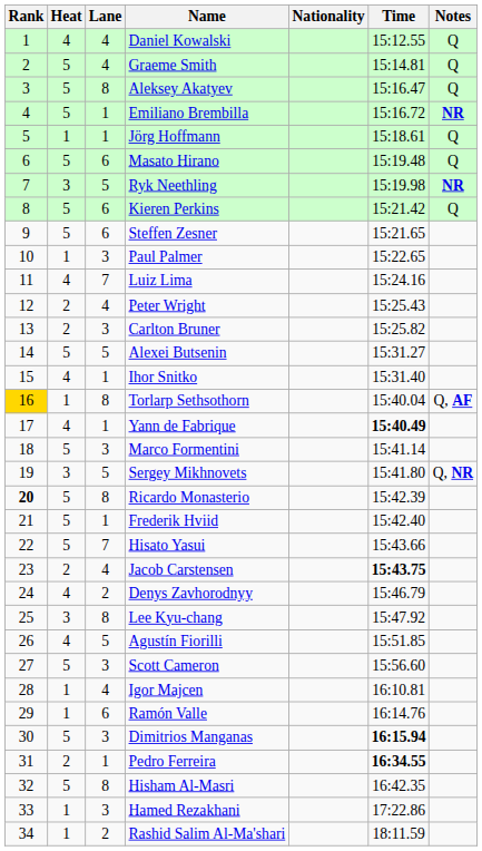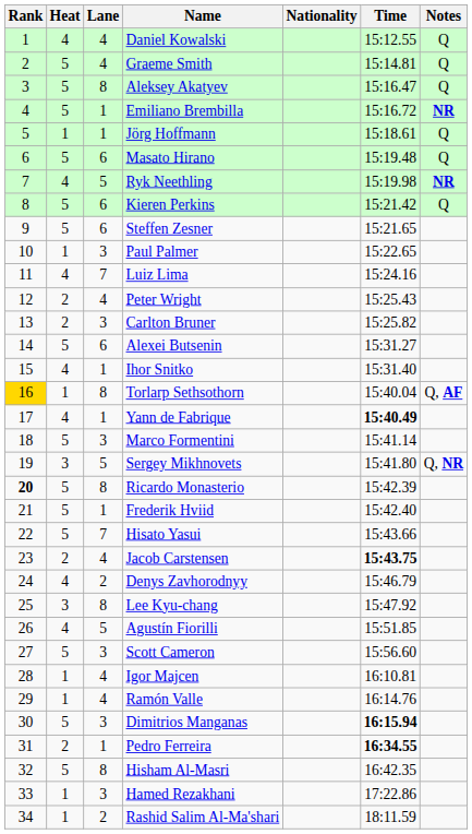Ryk Neethling | Heat: 3 -> 4
Alexei Butsenin | Lane: 5 -> 6
Ramón Valle | Lane: 6 -> 4
